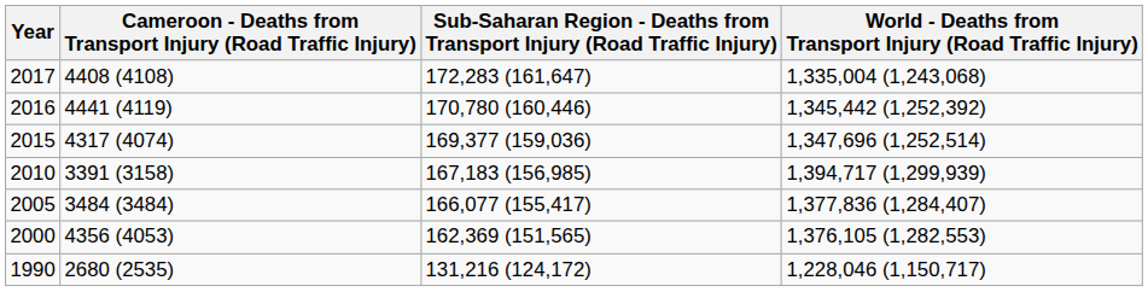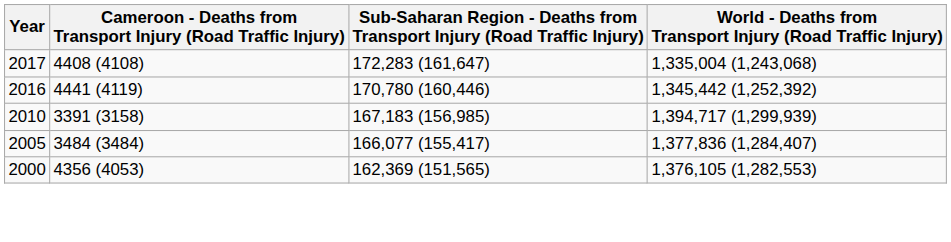- row: 2015 | 4317 (4074) | 169,377 (159,036) | 1,347,696 (1,252,514)
- row: 1990 | 2680 (2535) | 131,216 (124,172) | 1,228,046 (1,150,717)
